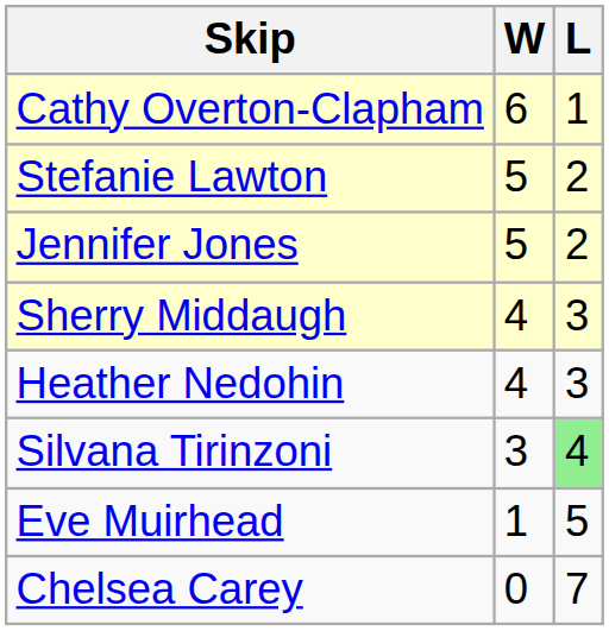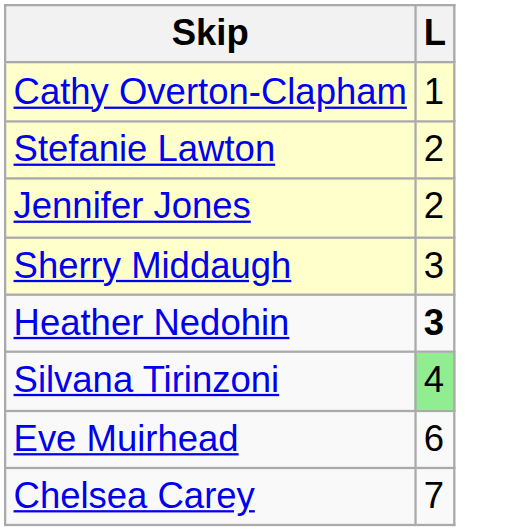- column: W | 6 | 5 | 5 | 4 | 4 | 3 | 1 | 0
Heather Nedohin | L: normal -> bold
Eve Muirhead | L: 5 -> 6
